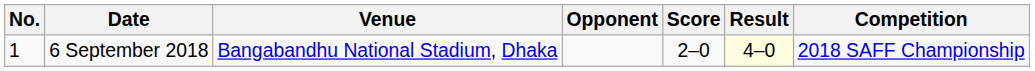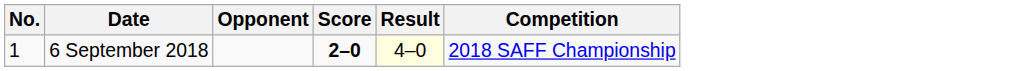- column: Venue | Bangabandhu National Stadium, Dhaka
6 September 2018 | Score: normal -> bold
